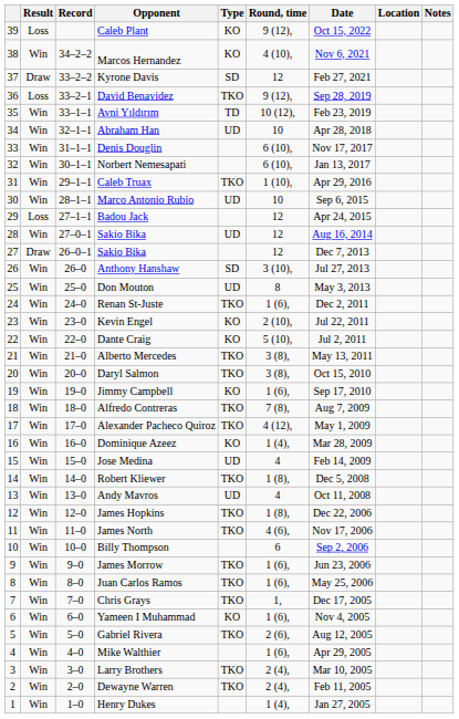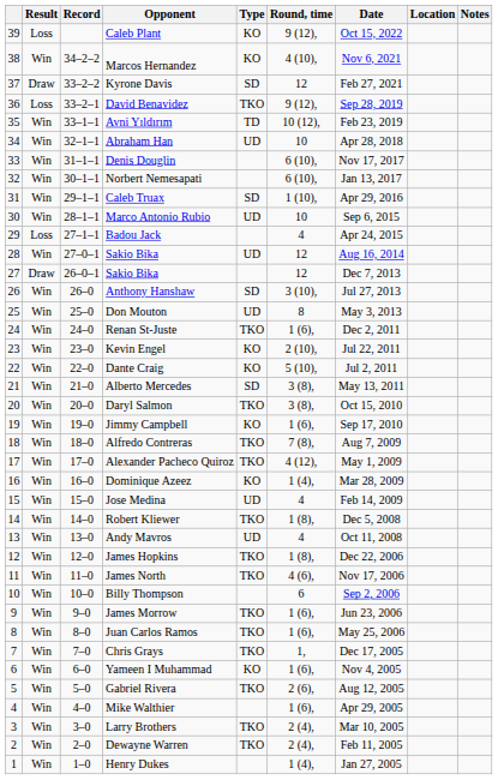Caleb Truax | Type: TKO -> SD
Badou Jack | Round, time: 12 -> 4
Alberto Mercedes | Type: TKO -> SD
